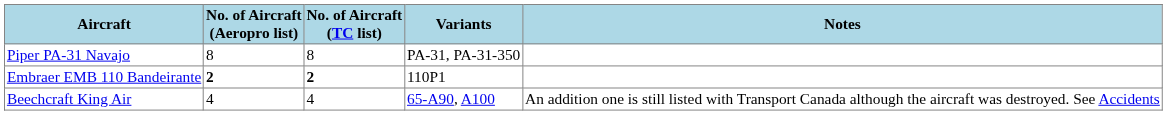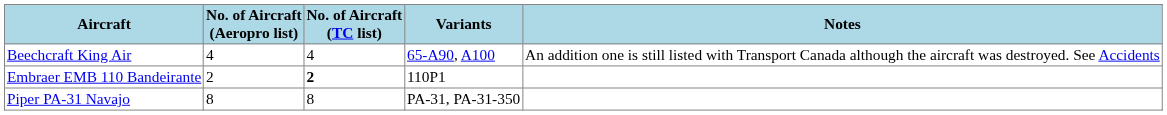rows swapped: Beechcraft King Air <-> Piper PA-31 Navajo
Embraer EMB 110 Bandeirante | No. of Aircraft (Aeropro list): bold -> normal
